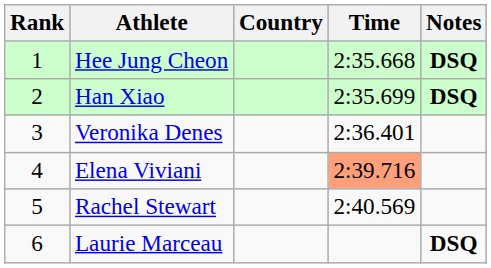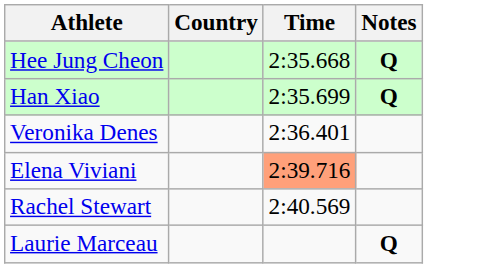- column: Rank | 1 | 2 | 3 | 4 | 5 | 6
Hee Jung Cheon | Notes: DSQ -> Q
Han Xiao | Notes: DSQ -> Q
Laurie Marceau | Notes: DSQ -> Q
